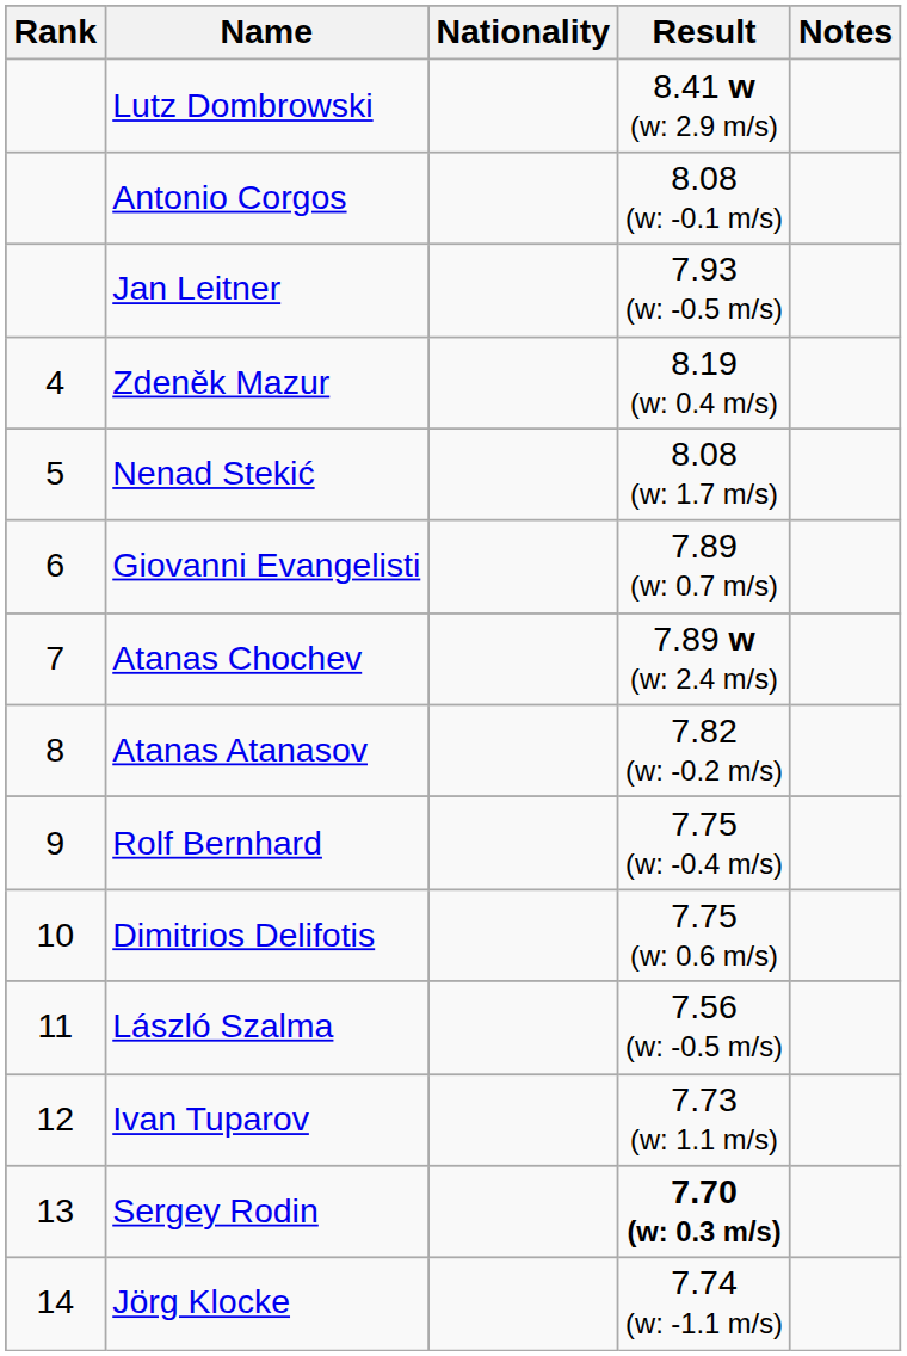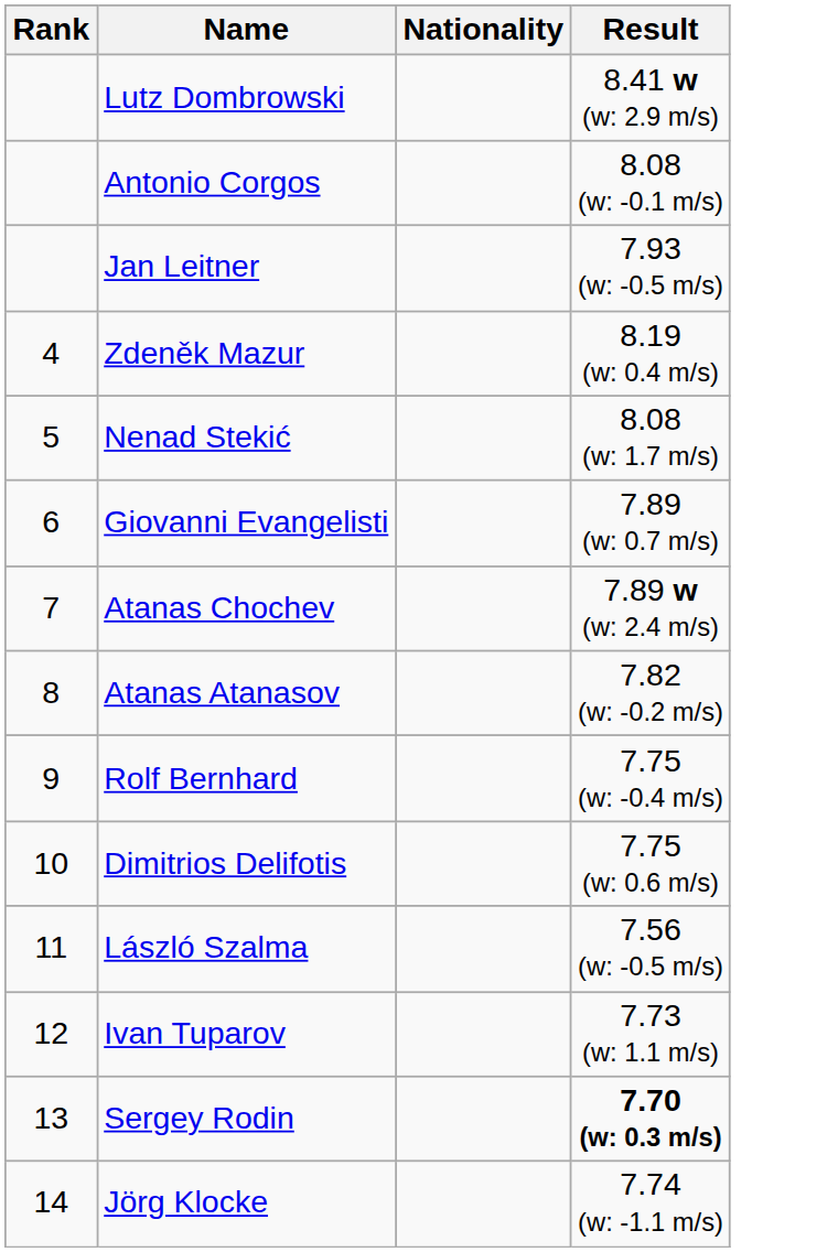- column: Notes
